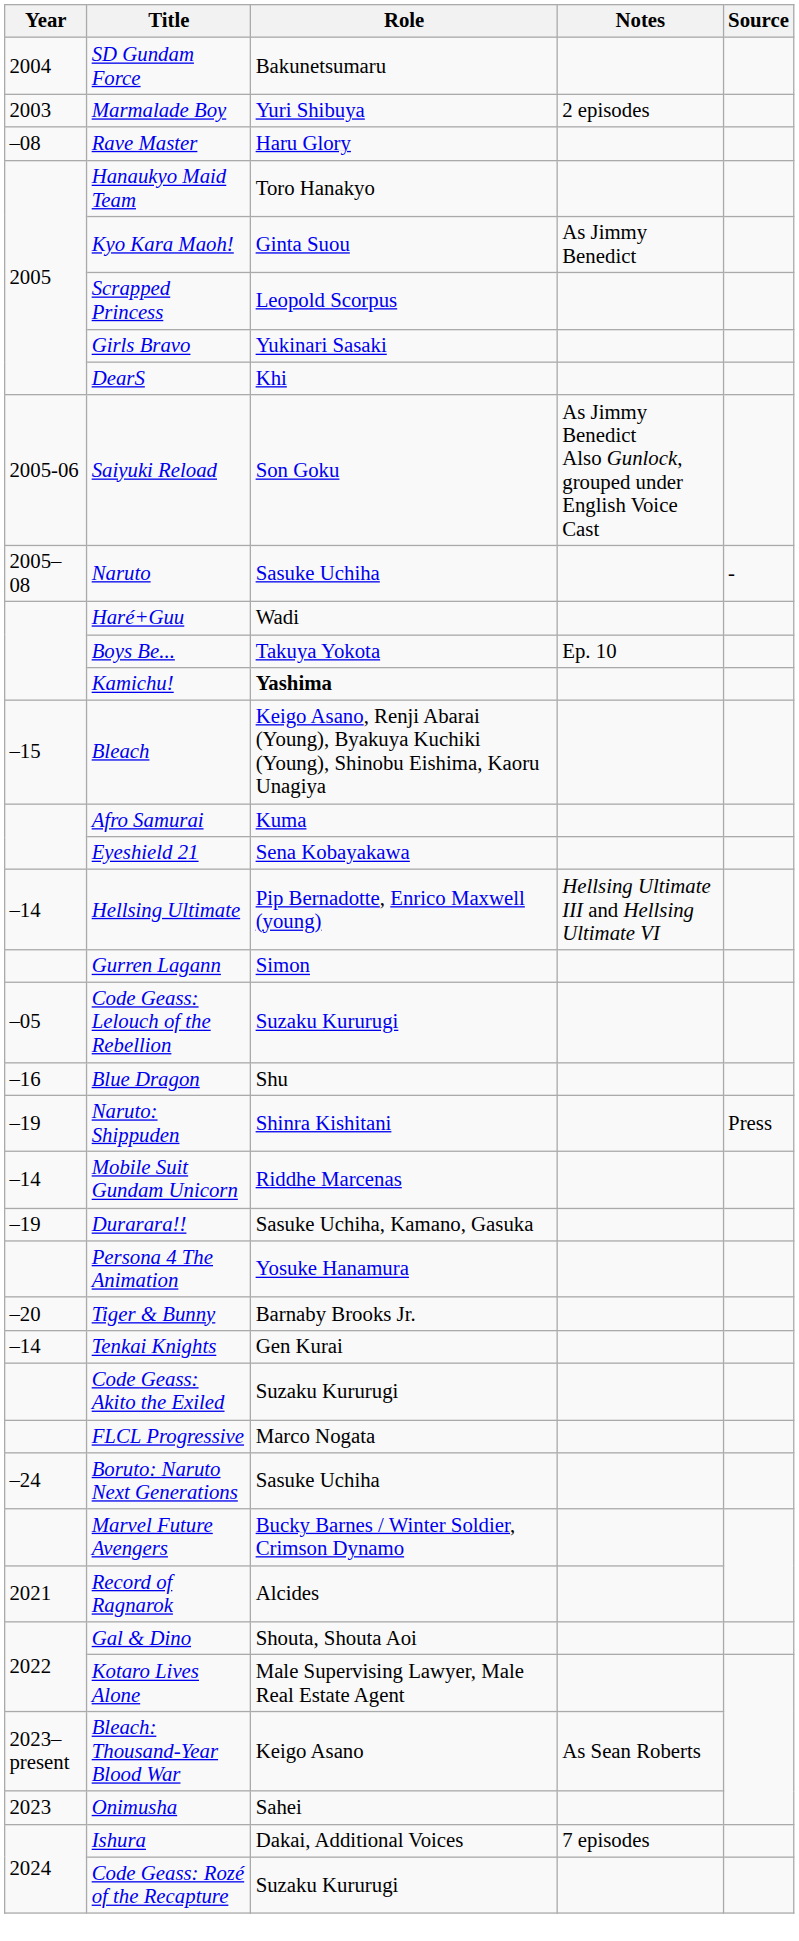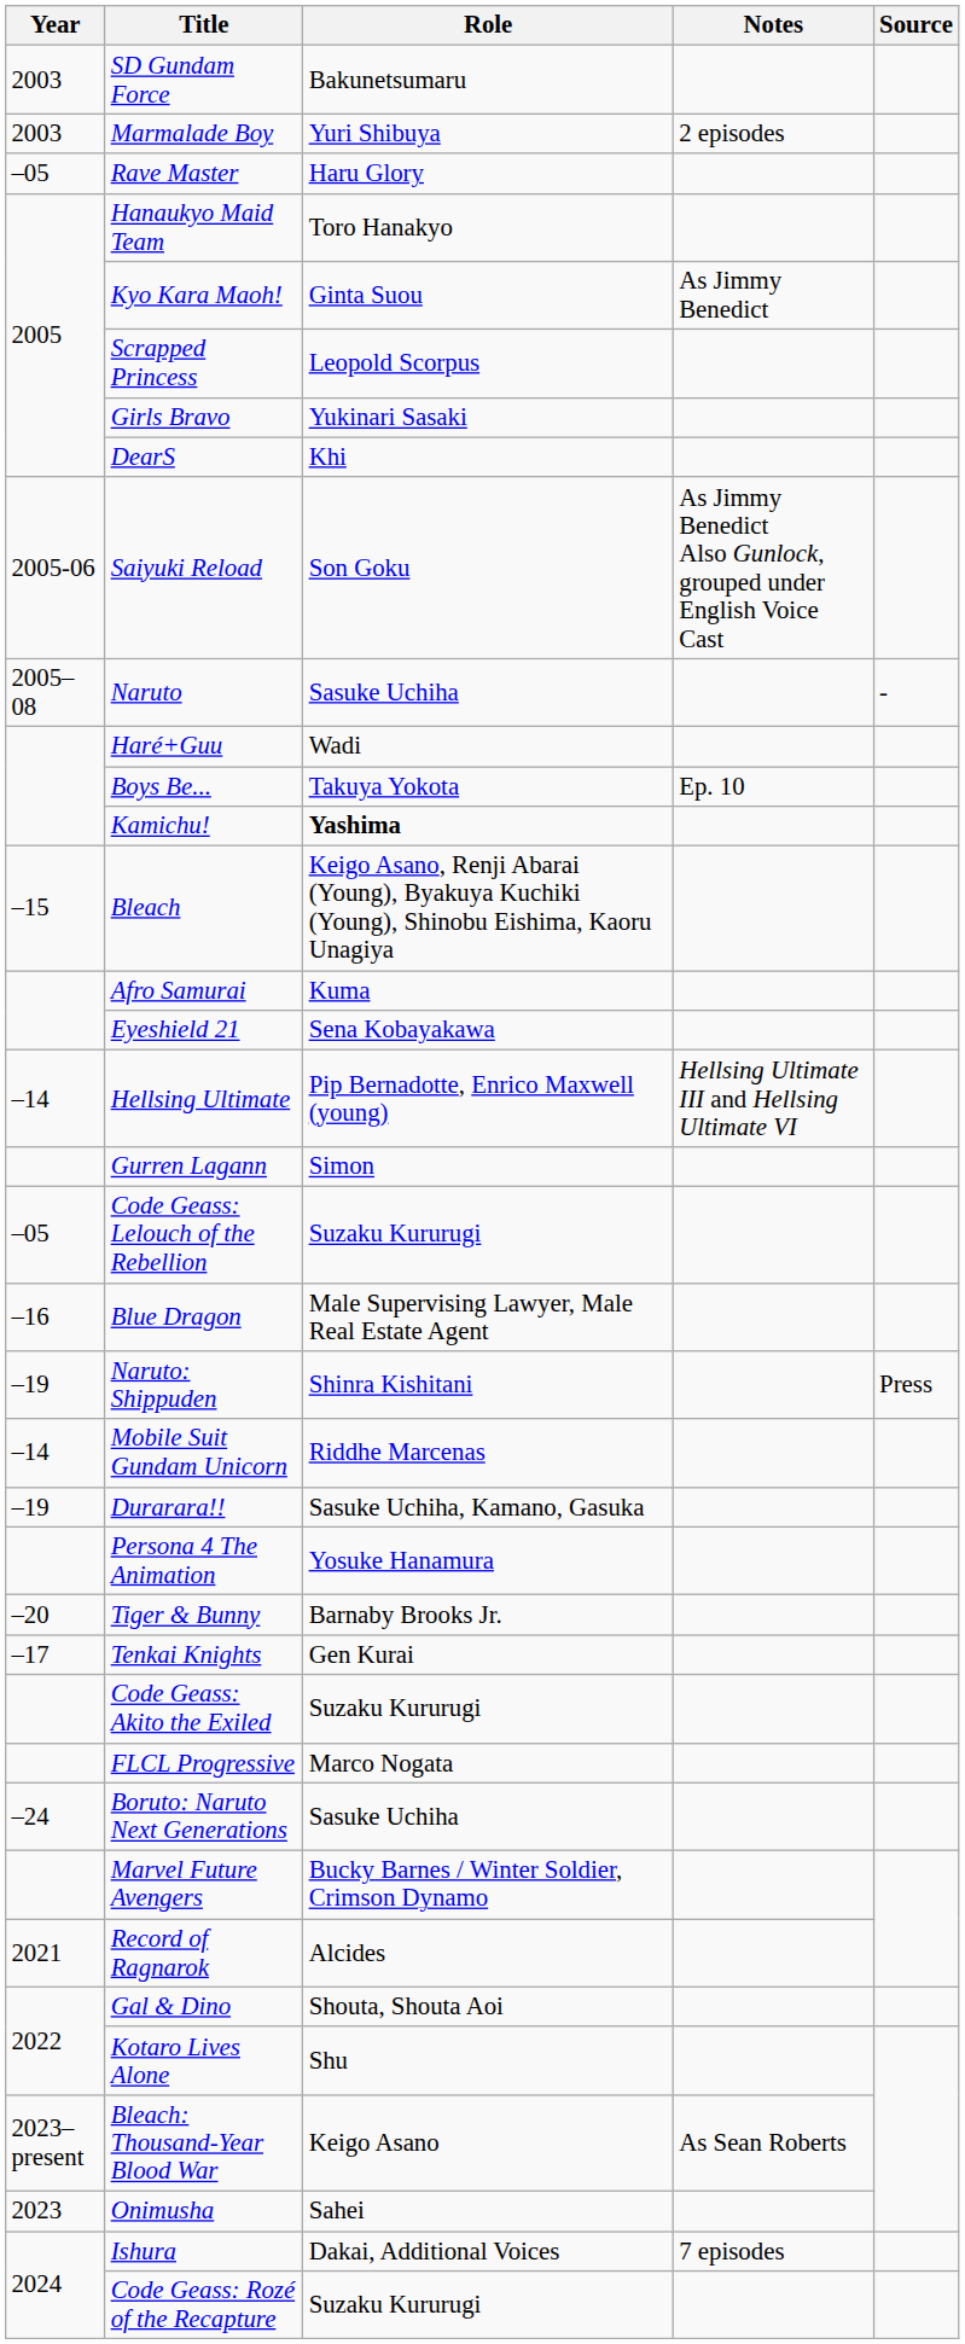SD Gundam Force | Year: 2004 -> 2003
Rave Master | Year: –08 -> –05
Blue Dragon | Role: Shu -> Male Supervising Lawyer, Male Real Estate Agent
Tenkai Knights | Year: –14 -> –17
Kotaro Lives Alone | Role: Male Supervising Lawyer, Male Real Estate Agent -> Shu
